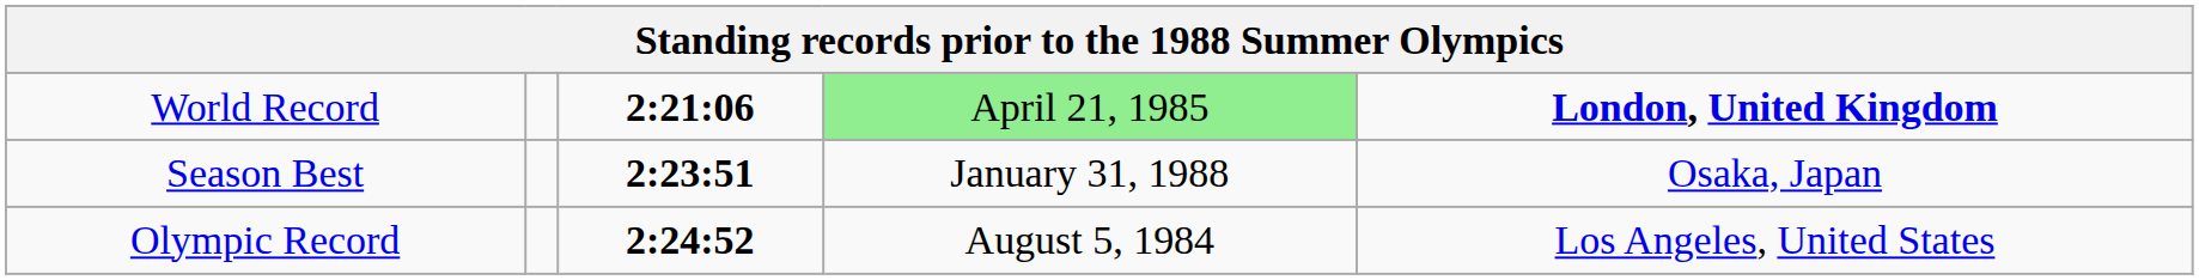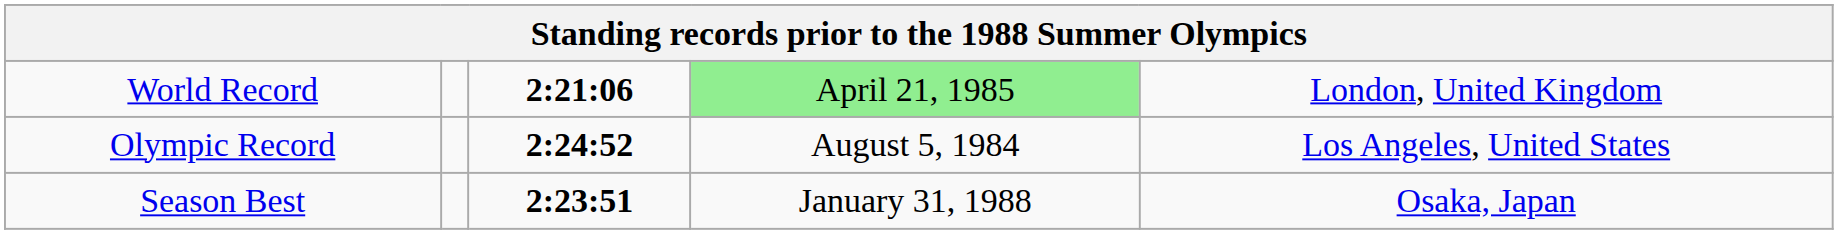World Record | column 5: bold -> normal
rows swapped: Olympic Record <-> Season Best
